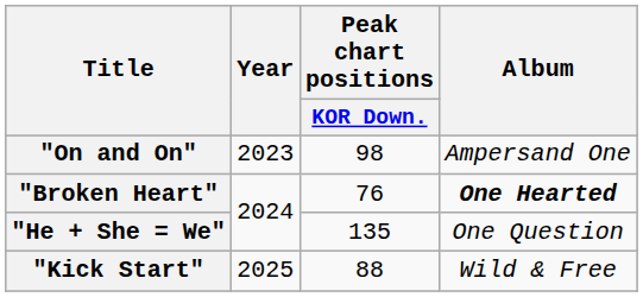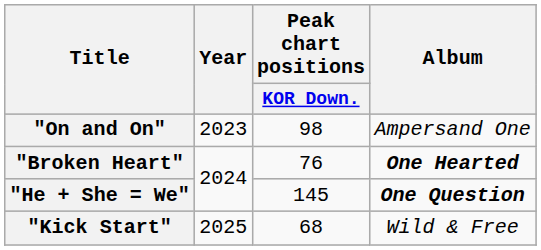"He + She = We" | Peak chart positions / KOR Down.: 135 -> 145
"He + She = We" | Album: normal -> bold
"Kick Start" | Peak chart positions / KOR Down.: 88 -> 68
